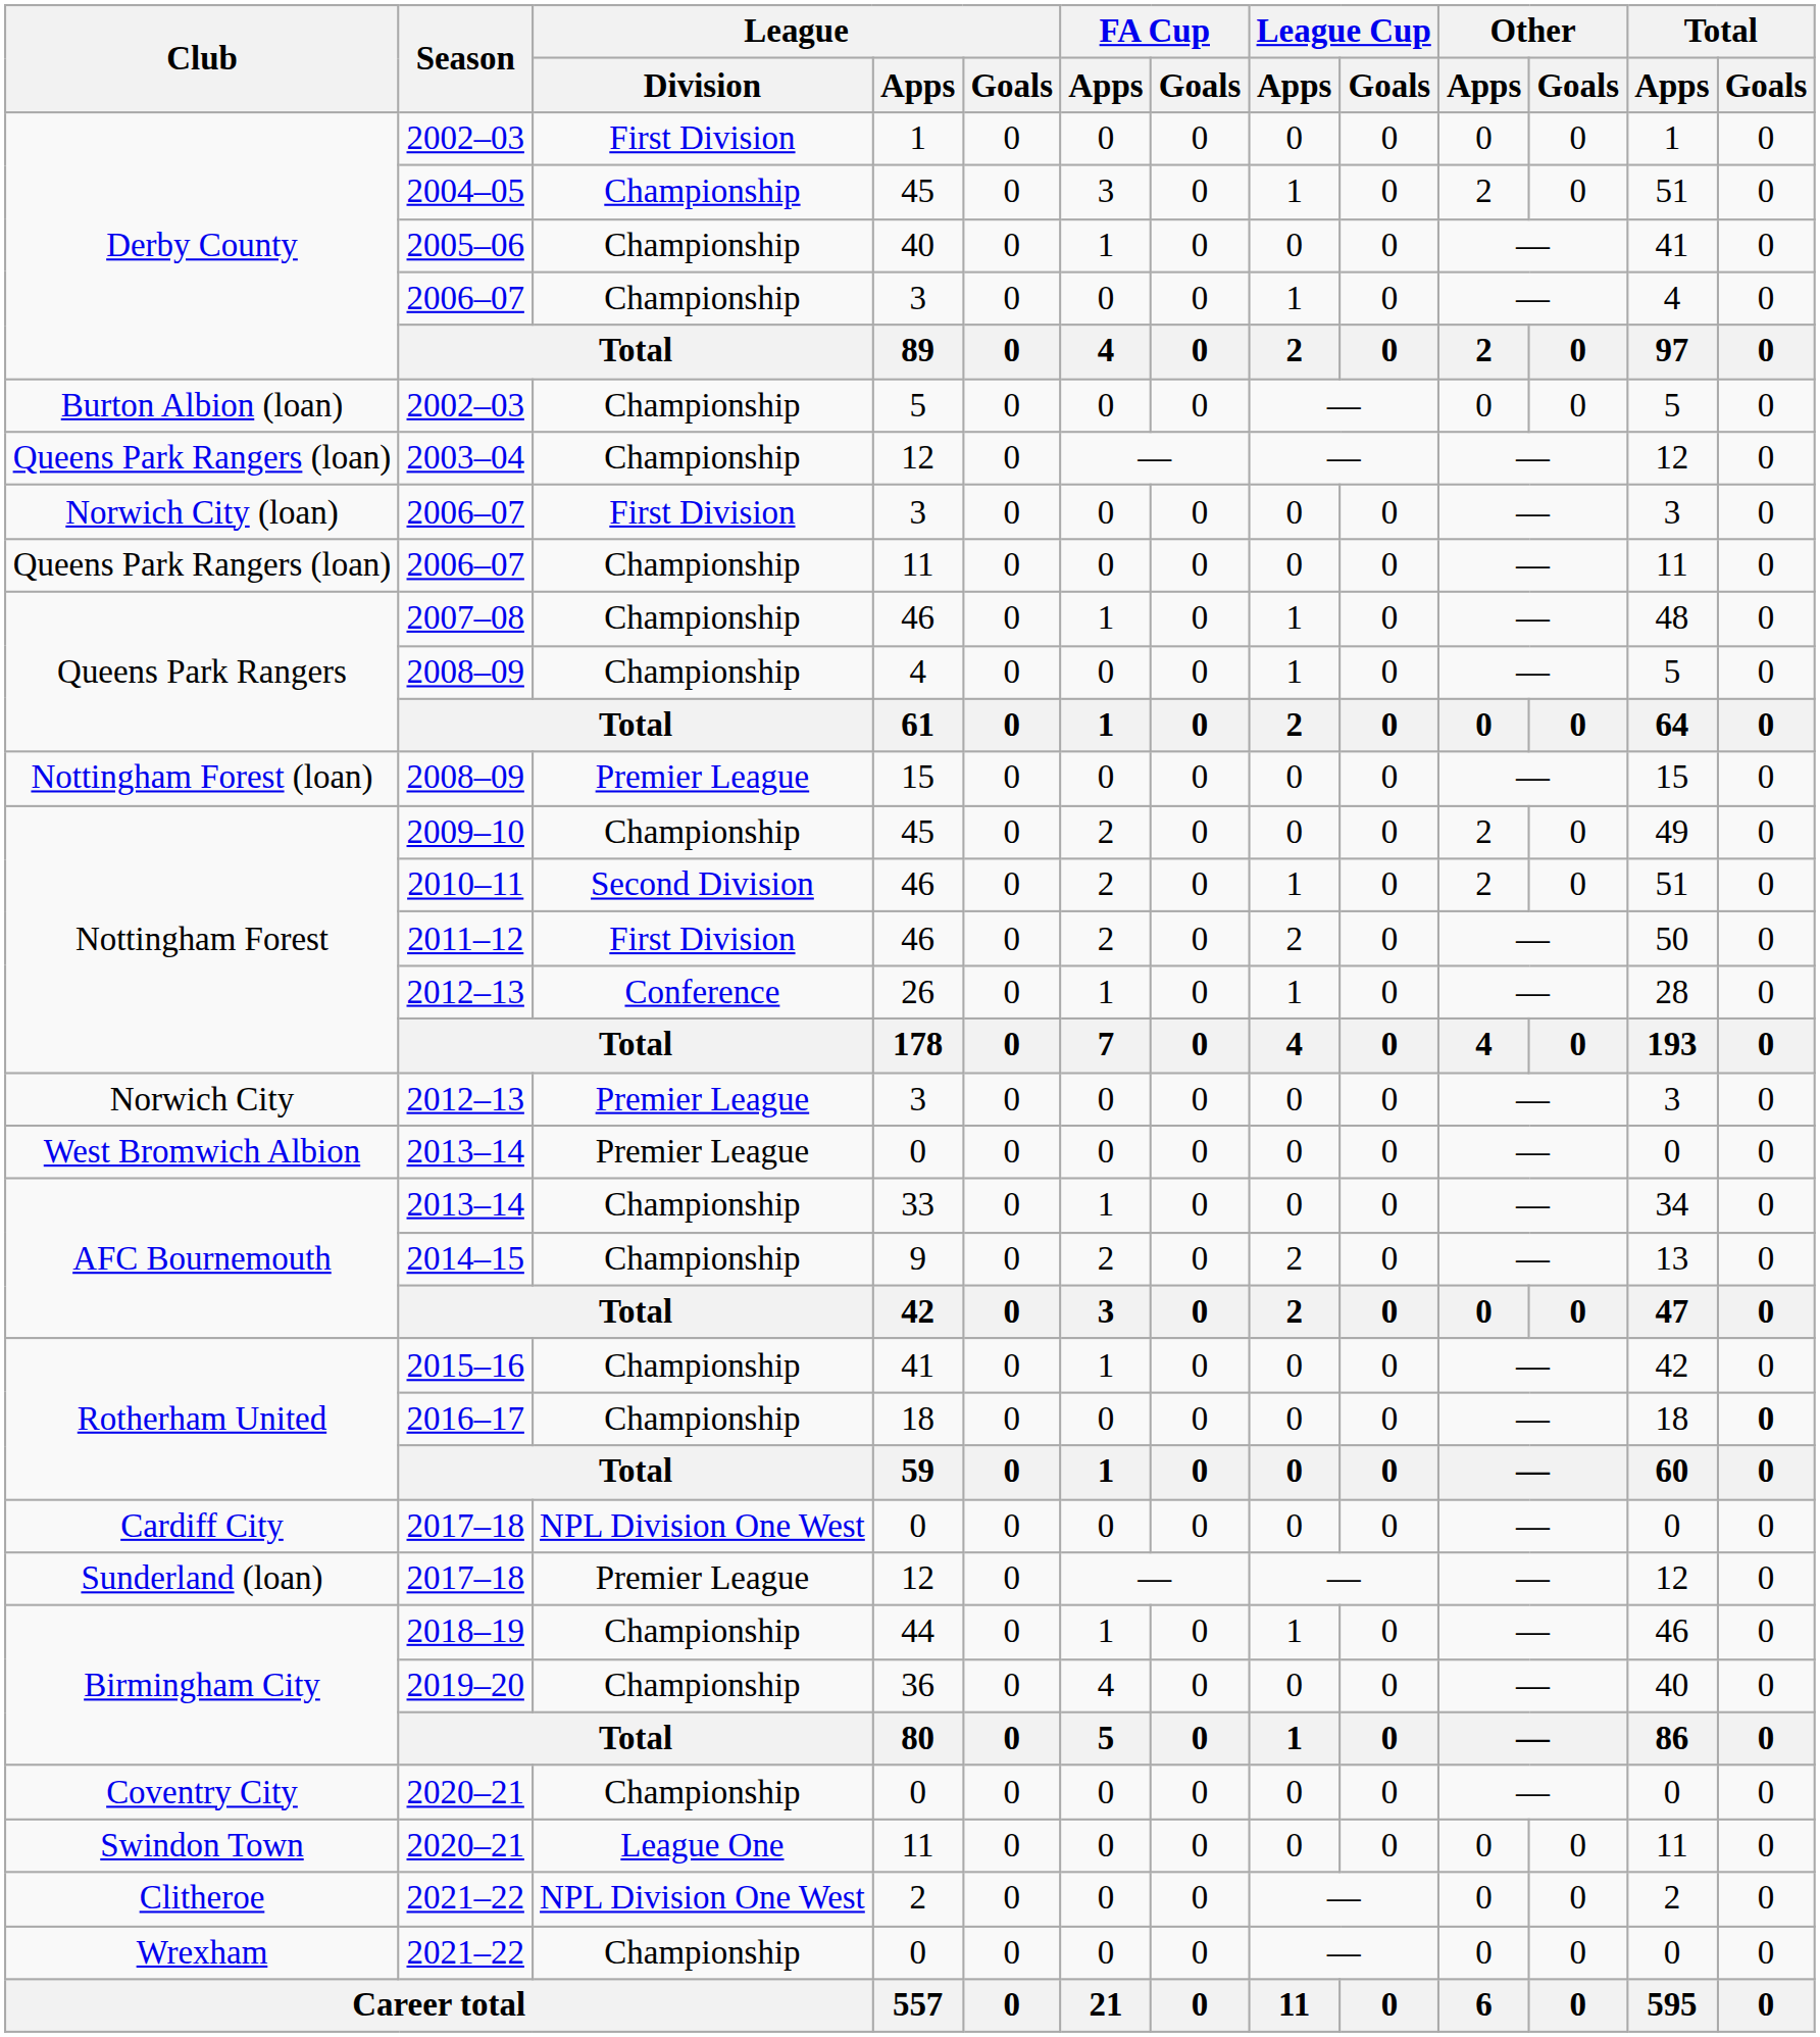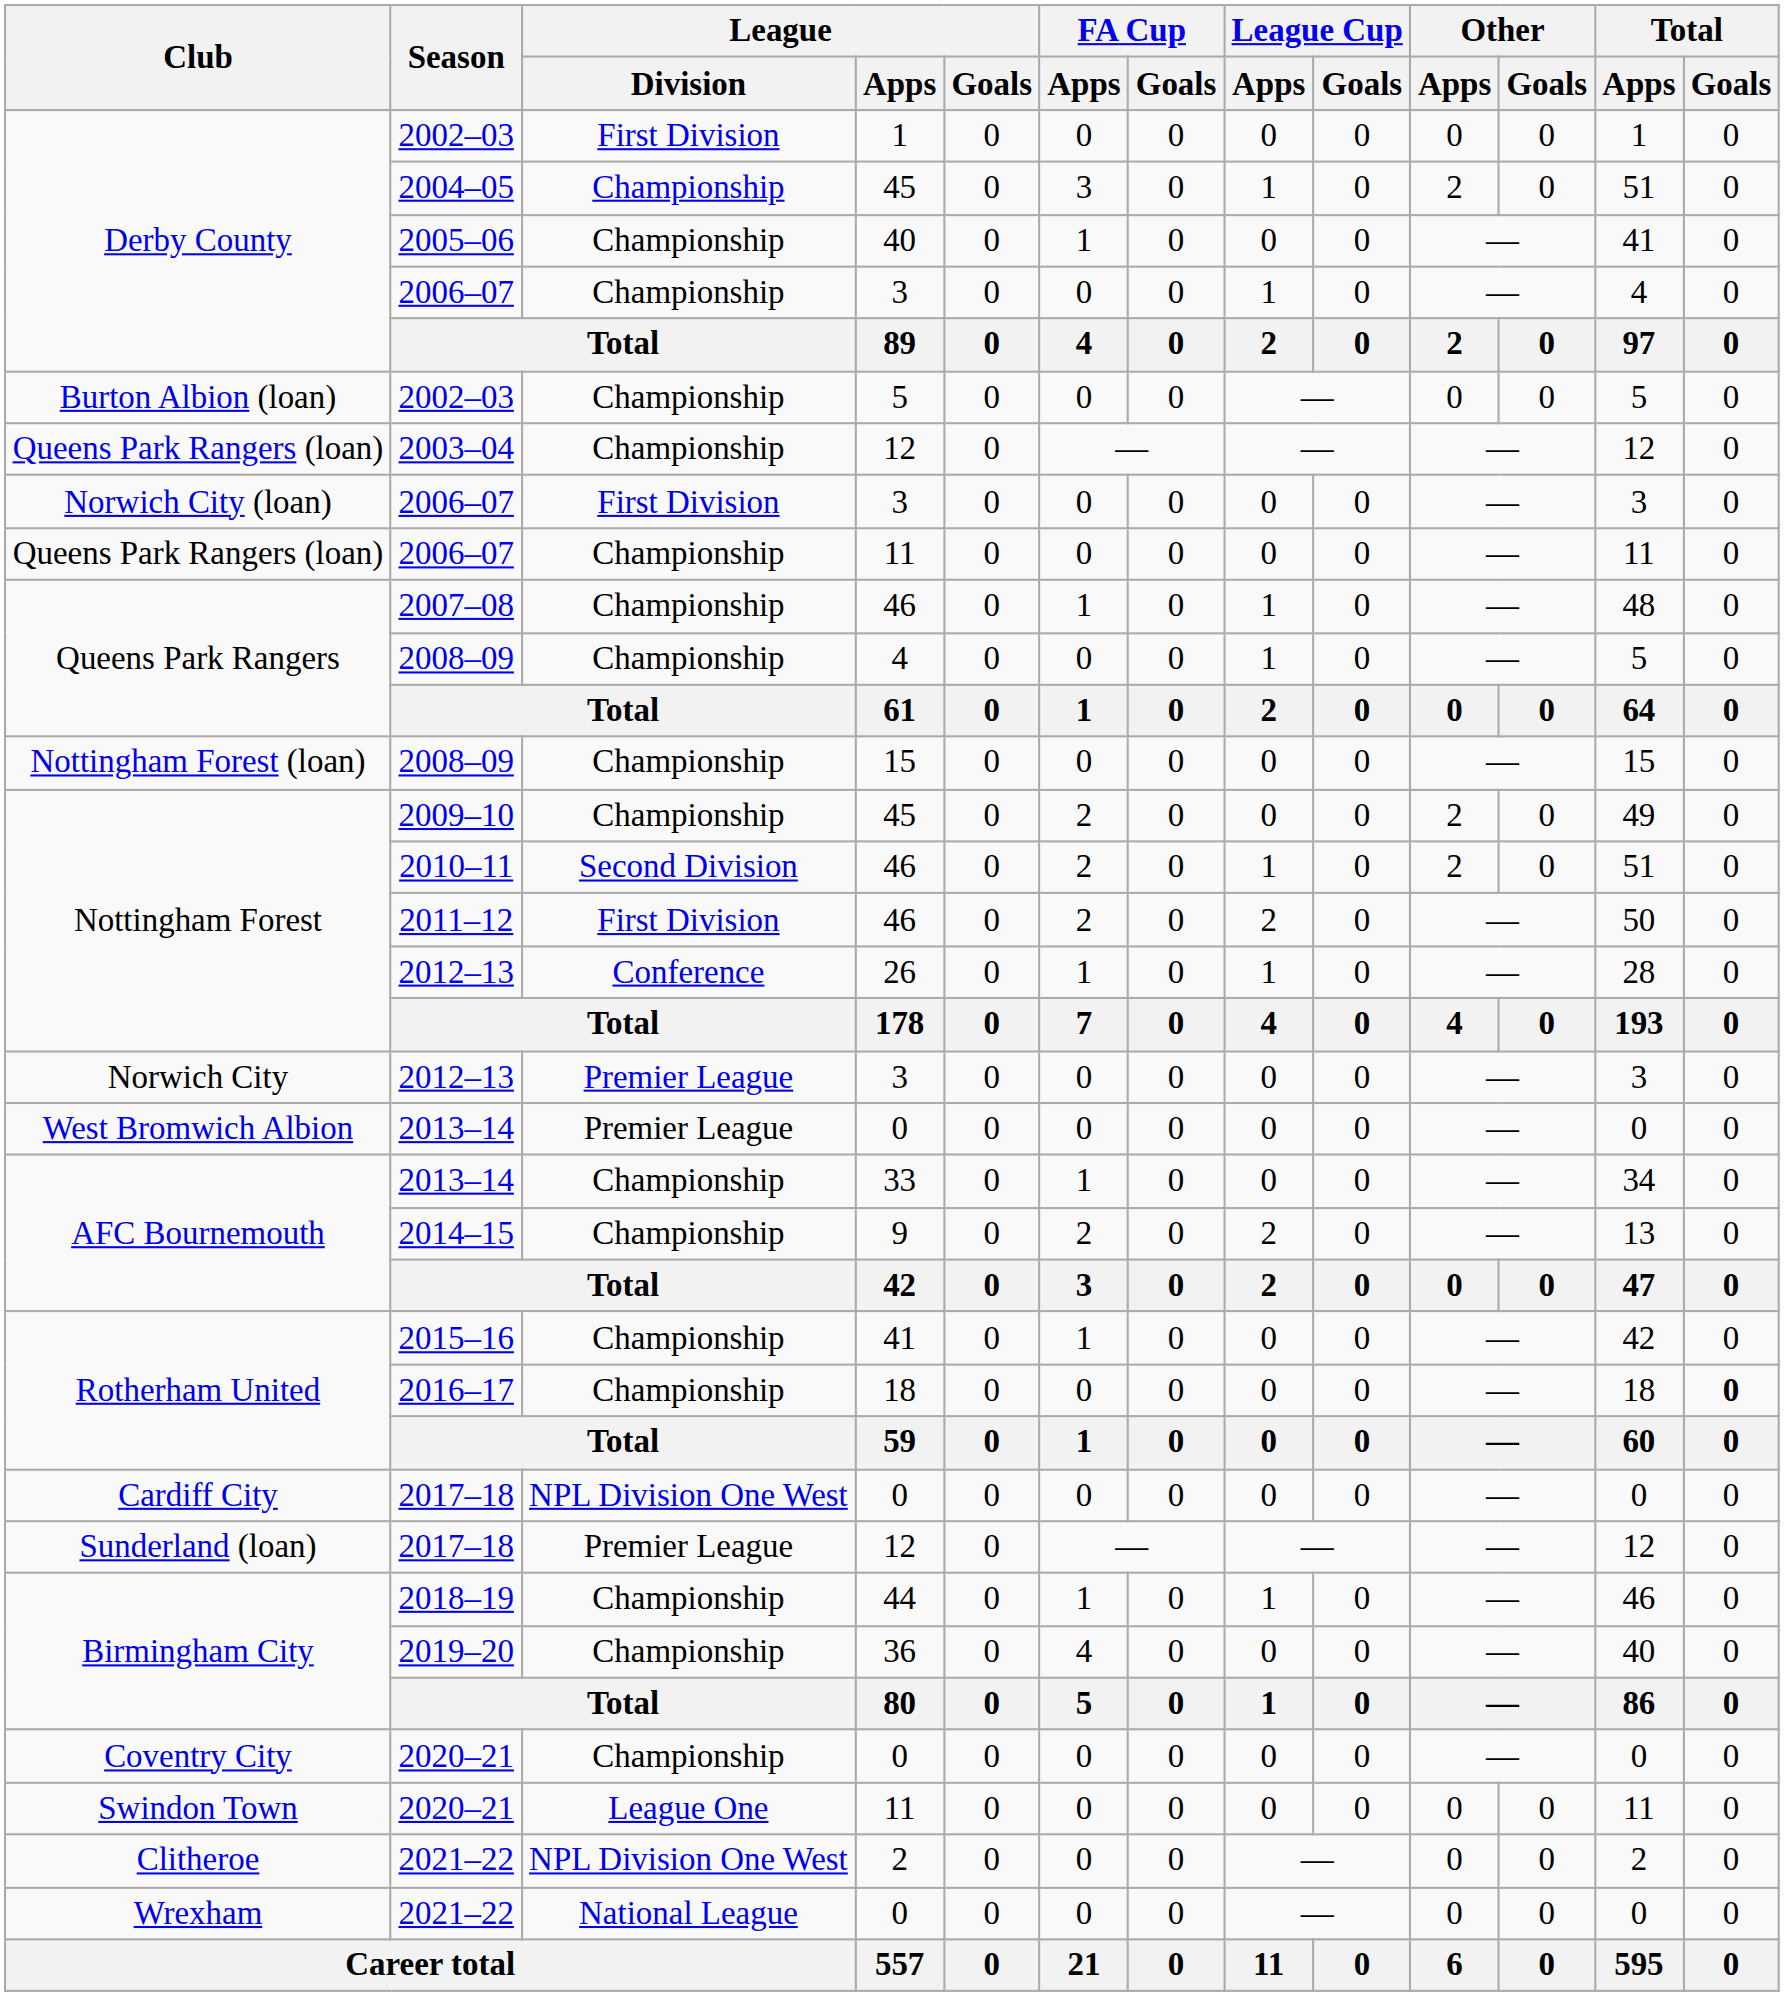Nottingham Forest (loan) / 2008–09 | League / Division: Premier League -> Championship
Wrexham / 2021–22 | League / Division: Championship -> National League
